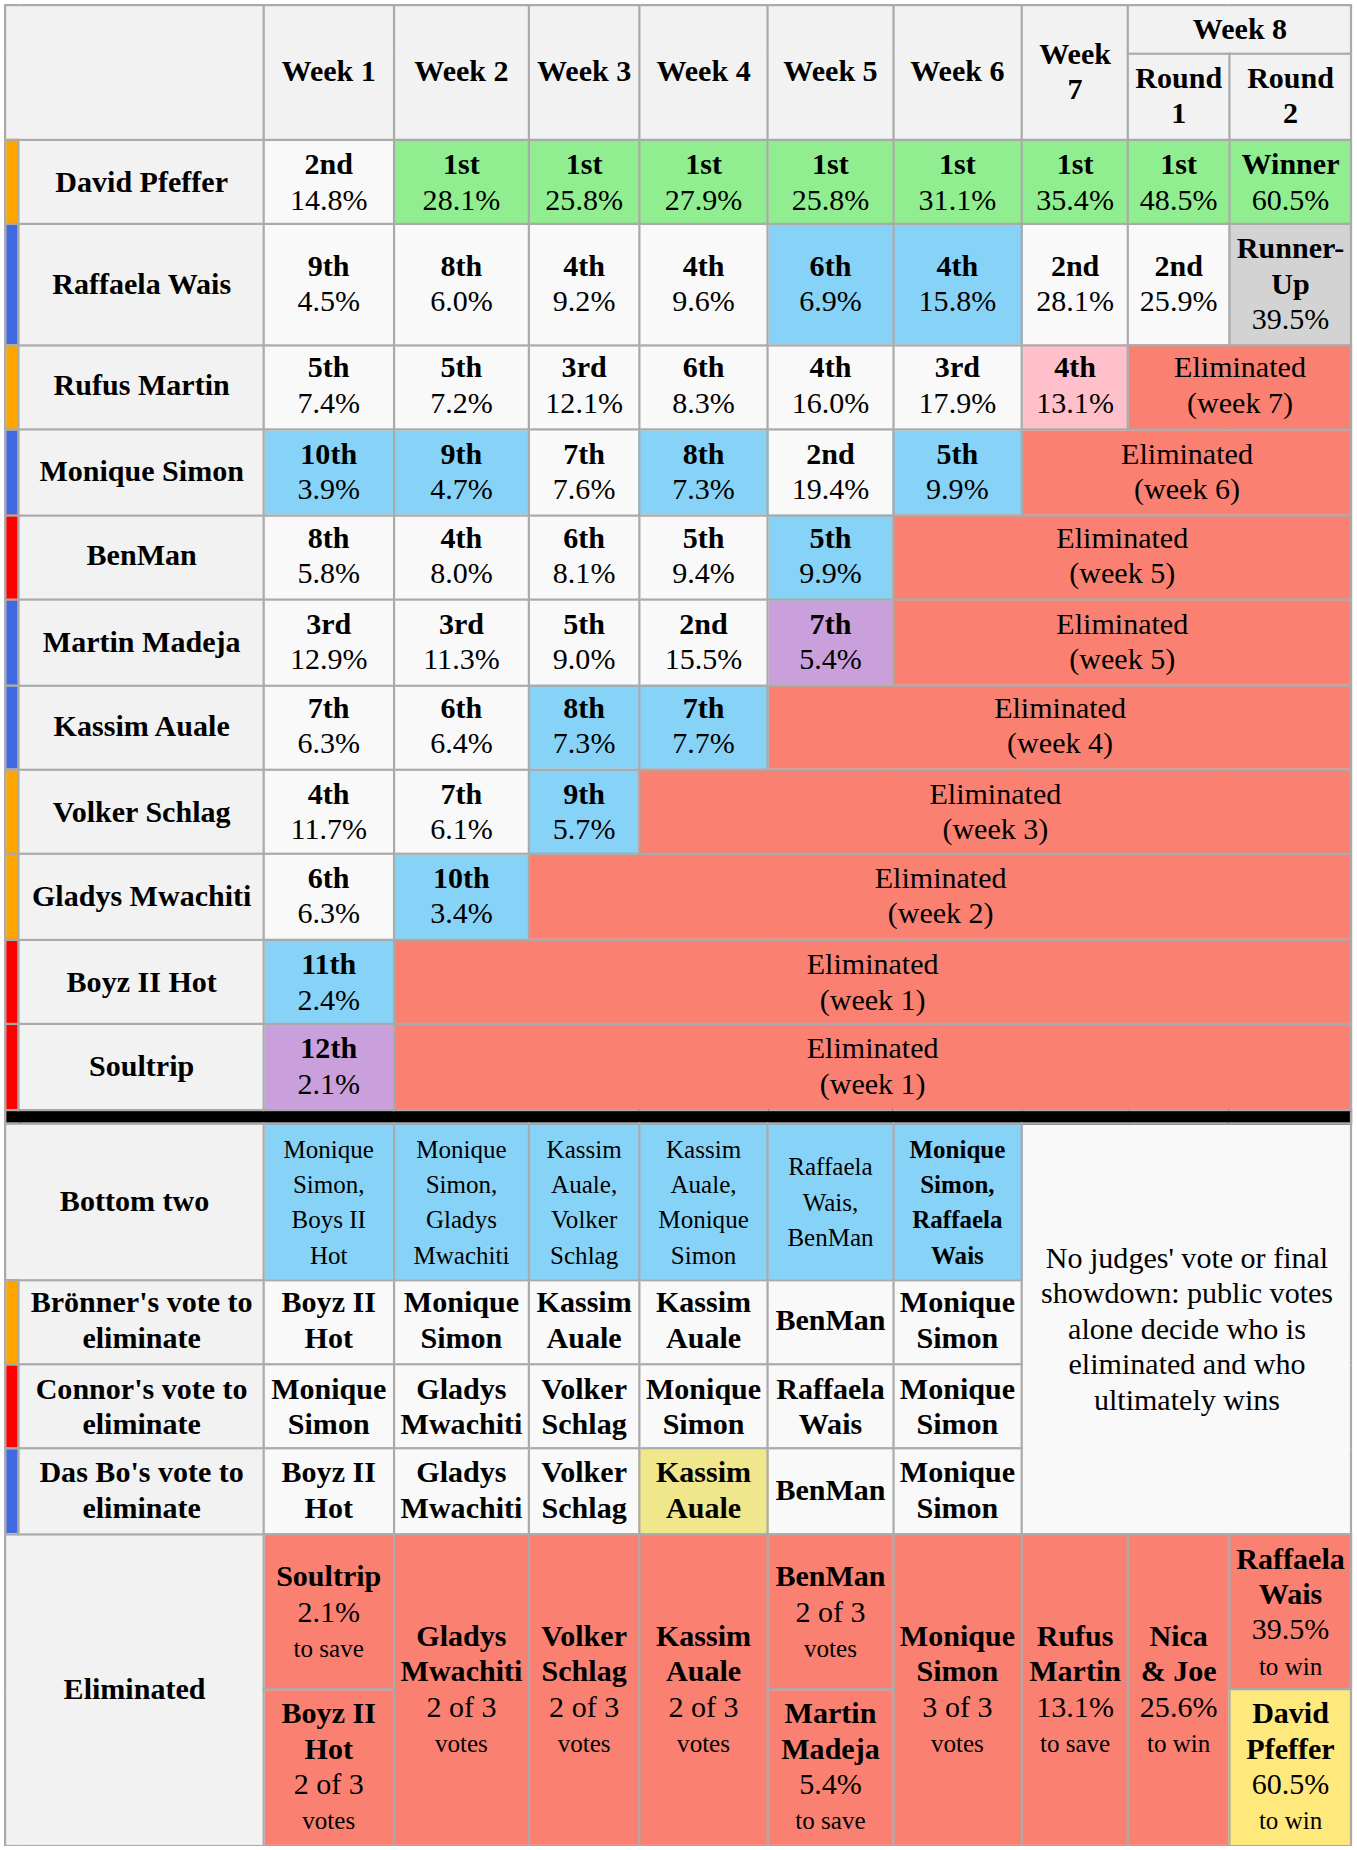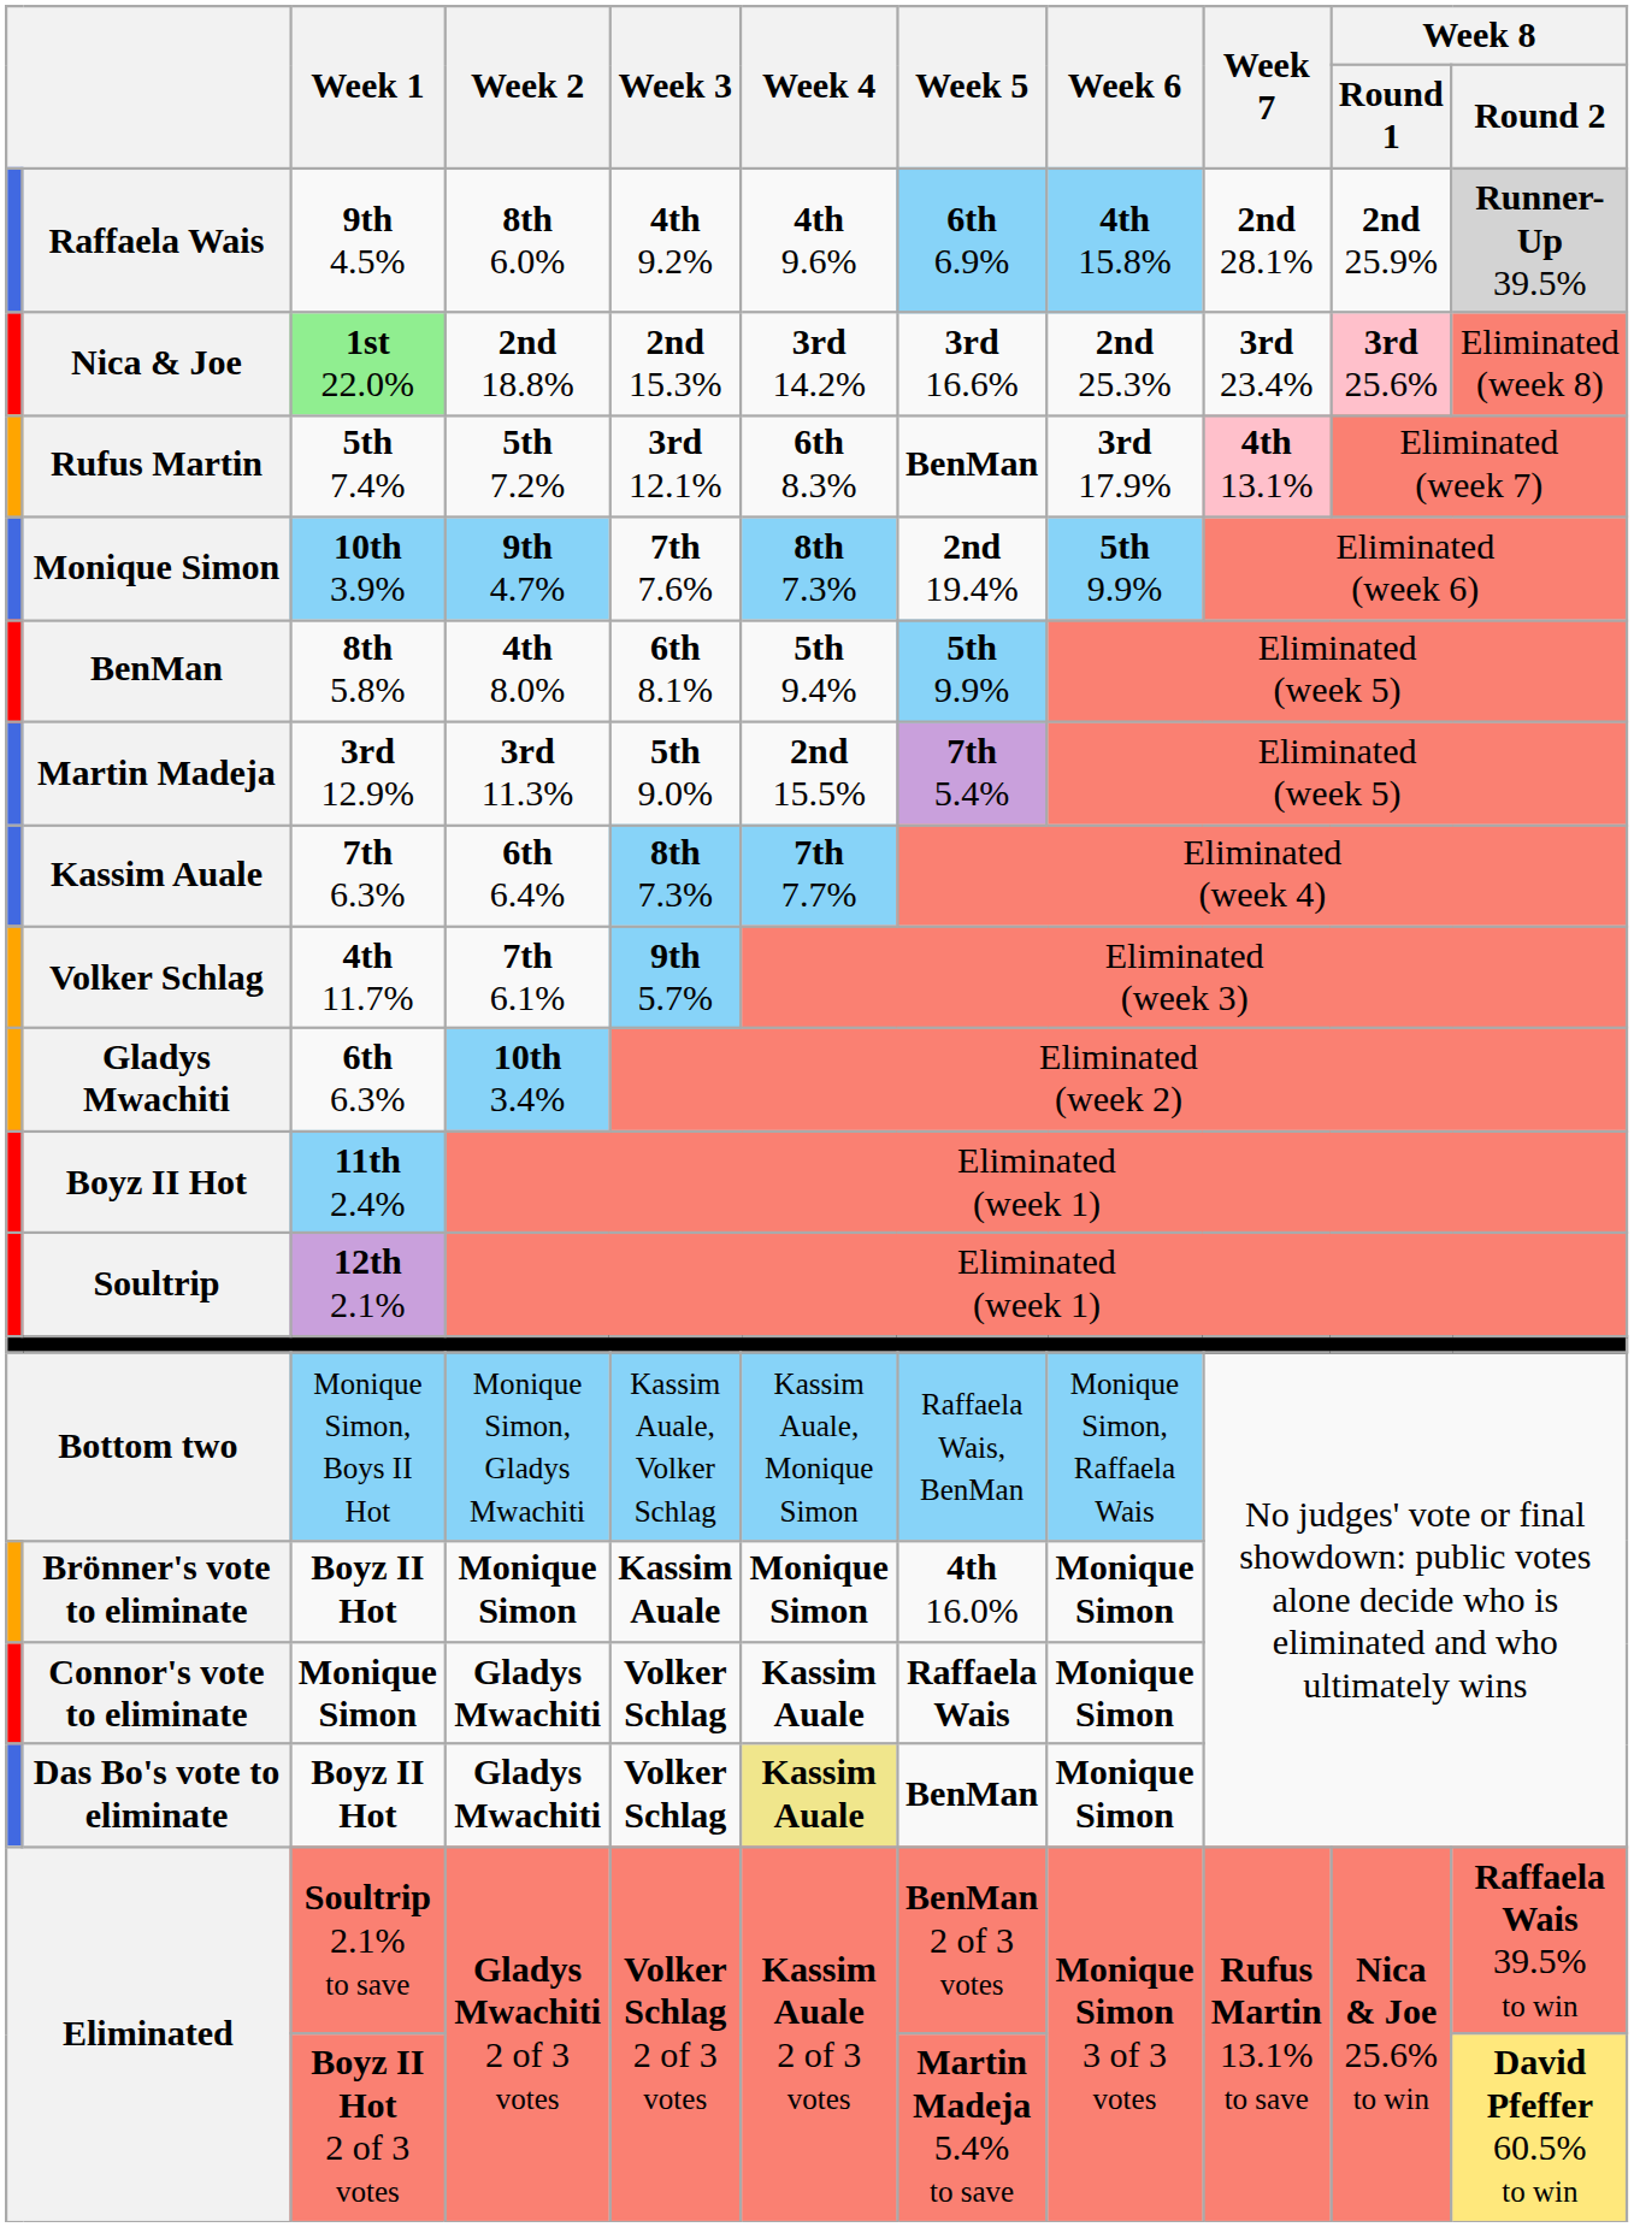- row: David Pfeffer | 2nd 14.8% | 1st 28.1% | 1st 25.8% | 1st 27.9% | 1st 25.8% | 1st 31.1% | 1st 35.4% | 1st 48.5% | Winner 60.5%
+ row: Nica & Joe | 1st 22.0% | 2nd 18.8% | 2nd 15.3% | 3rd 14.2% | 3rd 16.6% | 2nd 25.3% | 3rd 23.4% | 3rd 25.6% | Eliminated (week 8)
Rufus Martin | Week 5: 4th 16.0% -> BenMan
Bottom two | Week 6: bold -> normal
Brönner's vote to eliminate | Week 4: Kassim Auale -> Monique Simon
Brönner's vote to eliminate | Week 5: BenMan -> 4th 16.0%
Connor's vote to eliminate | Week 4: Monique Simon -> Kassim Auale
